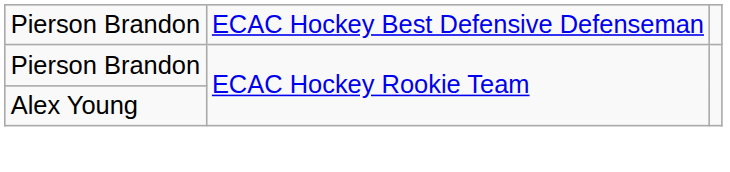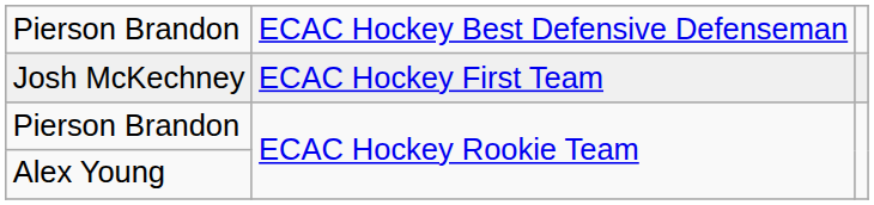+ row: Josh McKechney | ECAC Hockey First Team
